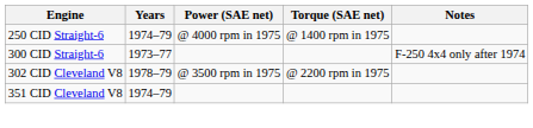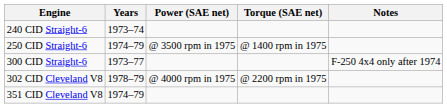+ row: 240 CID Straight-6 | 1973–74
250 CID Straight-6 | Power (SAE net): @ 4000 rpm in 1975 -> @ 3500 rpm in 1975
302 CID Cleveland V8 | Power (SAE net): @ 3500 rpm in 1975 -> @ 4000 rpm in 1975
